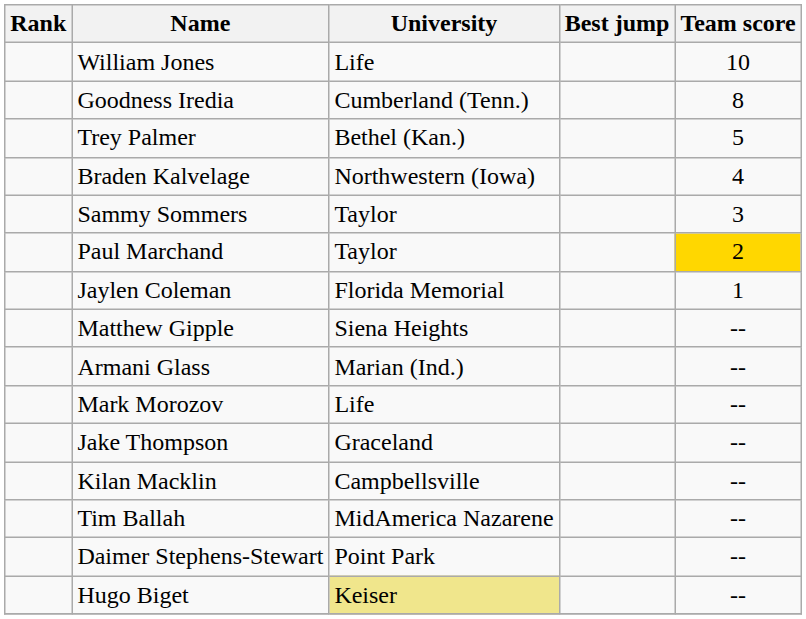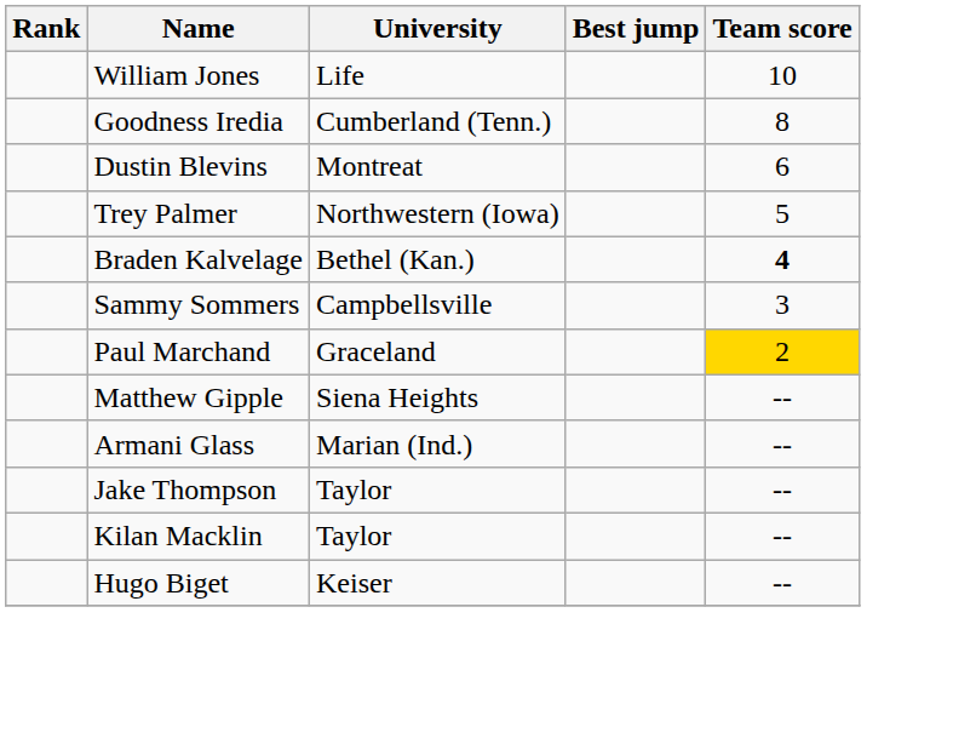+ row: Dustin Blevins | Montreat | 6
Trey Palmer | University: Bethel (Kan.) -> Northwestern (Iowa)
Braden Kalvelage | University: Northwestern (Iowa) -> Bethel (Kan.)
Braden Kalvelage | Team score: normal -> bold
Sammy Sommers | University: Taylor -> Campbellsville
Paul Marchand | University: Taylor -> Graceland
- row: Jaylen Coleman | Florida Memorial | 1
- row: Mark Morozov | Life | --
Jake Thompson | University: Graceland -> Taylor
Kilan Macklin | University: Campbellsville -> Taylor
- row: Tim Ballah | MidAmerica Nazarene | --
- row: Daimer Stephens-Stewart | Point Park | --
Hugo Biget | University: khaki background -> no background
